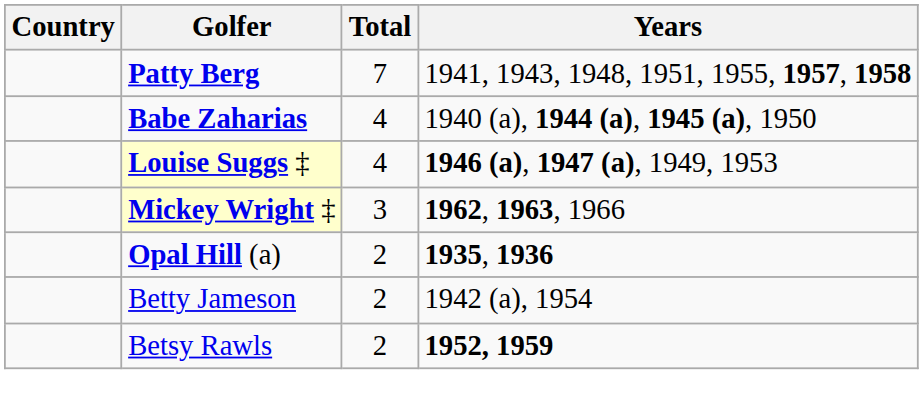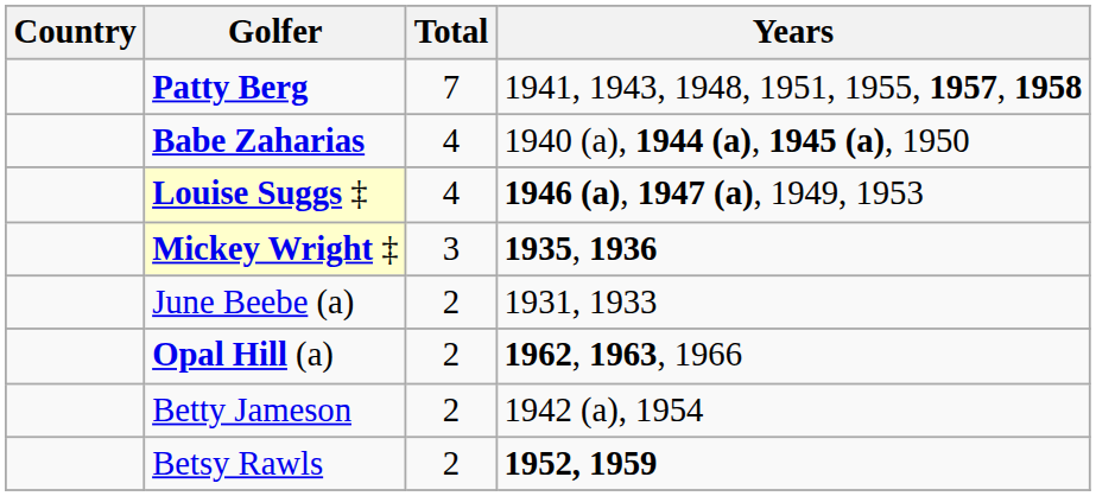Mickey Wright ‡ | Years: 1962, 1963, 1966 -> 1935, 1936
+ row: June Beebe (a) | 2 | 1931, 1933
Opal Hill (a) | Years: 1935, 1936 -> 1962, 1963, 1966
